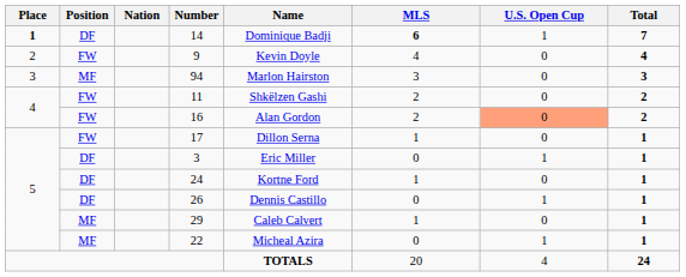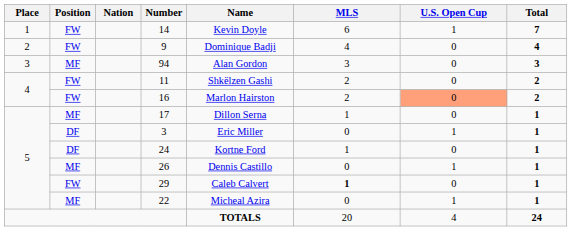14 | Place: bold -> normal
14 | Position: DF -> FW
14 | Name: Dominique Badji -> Kevin Doyle
14 | MLS: bold -> normal
9 | Name: Kevin Doyle -> Dominique Badji
94 | Name: Marlon Hairston -> Alan Gordon
16 | Name: Alan Gordon -> Marlon Hairston
17 | Position: FW -> MF
26 | Position: DF -> MF
29 | Position: MF -> FW
29 | MLS: normal -> bold
